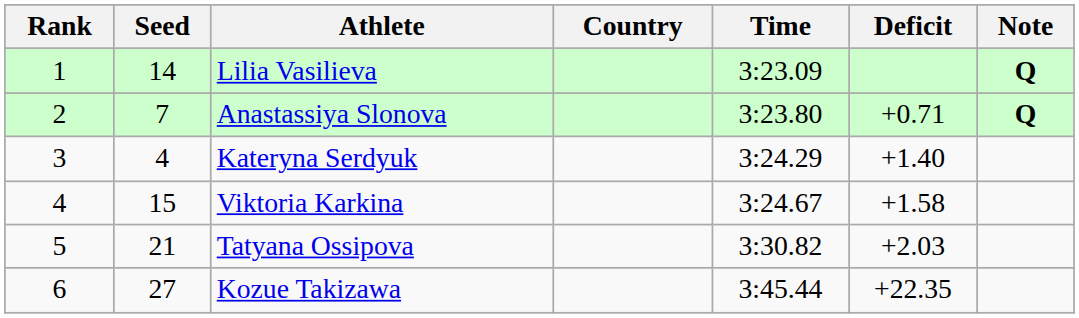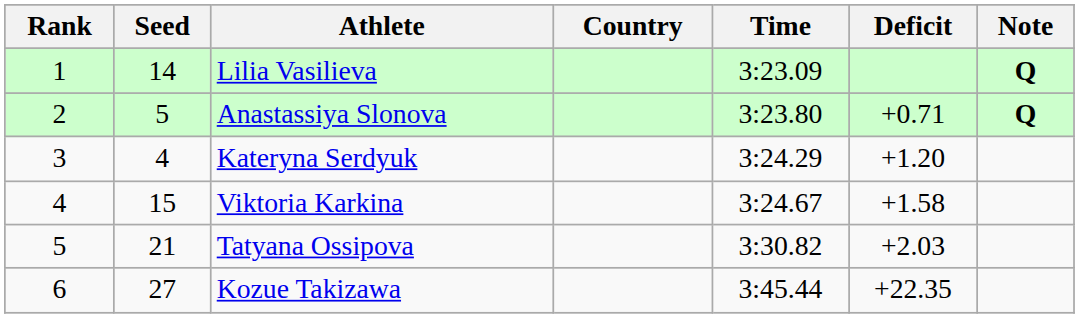Anastassiya Slonova | Seed: 7 -> 5
Kateryna Serdyuk | Deficit: +1.40 -> +1.20
